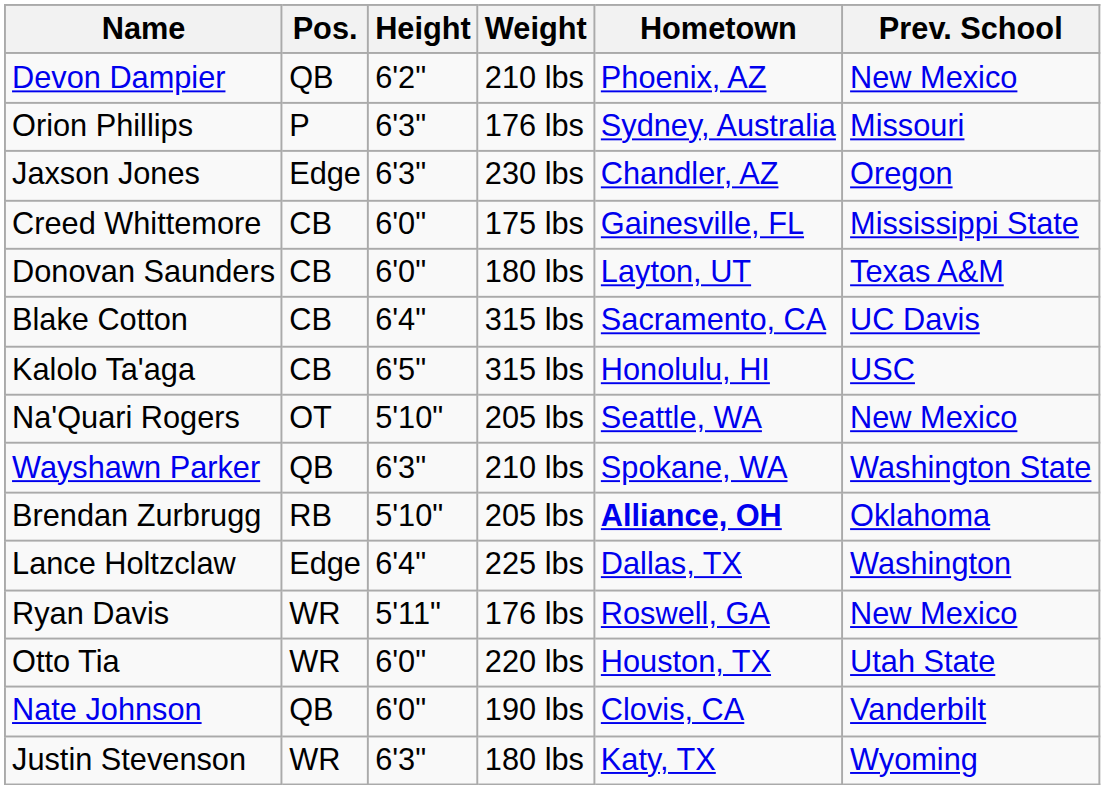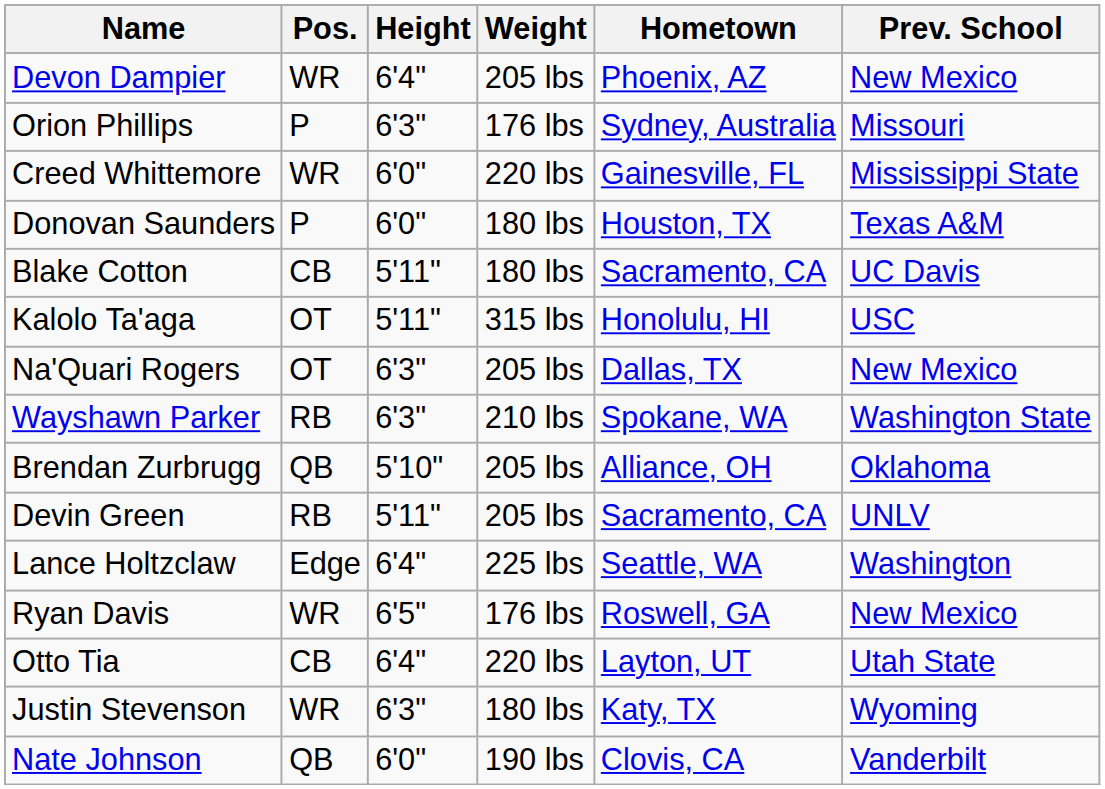Devon Dampier | Pos.: QB -> WR
Devon Dampier | Height: 6'2" -> 6'4"
Devon Dampier | Weight: 210 lbs -> 205 lbs
- row: Jaxson Jones | Edge | 6'3" | 230 lbs | Chandler, AZ | Oregon
Creed Whittemore | Pos.: CB -> WR
Creed Whittemore | Weight: 175 lbs -> 220 lbs
Donovan Saunders | Pos.: CB -> P
Donovan Saunders | Hometown: Layton, UT -> Houston, TX
Blake Cotton | Height: 6'4" -> 5'11"
Blake Cotton | Weight: 315 lbs -> 180 lbs
Kalolo Ta'aga | Pos.: CB -> OT
Kalolo Ta'aga | Height: 6'5" -> 5'11"
Na'Quari Rogers | Height: 5'10" -> 6'3"
Na'Quari Rogers | Hometown: Seattle, WA -> Dallas, TX
Wayshawn Parker | Pos.: QB -> RB
Brendan Zurbrugg | Pos.: RB -> QB
Brendan Zurbrugg | Hometown: bold -> normal
+ row: Devin Green | RB | 5'11" | 205 lbs | Sacramento, CA | UNLV
Lance Holtzclaw | Hometown: Dallas, TX -> Seattle, WA
Ryan Davis | Height: 5'11" -> 6'5"
Otto Tia | Pos.: WR -> CB
Otto Tia | Height: 6'0" -> 6'4"
Otto Tia | Hometown: Houston, TX -> Layton, UT
rows swapped: Nate Johnson <-> Justin Stevenson
